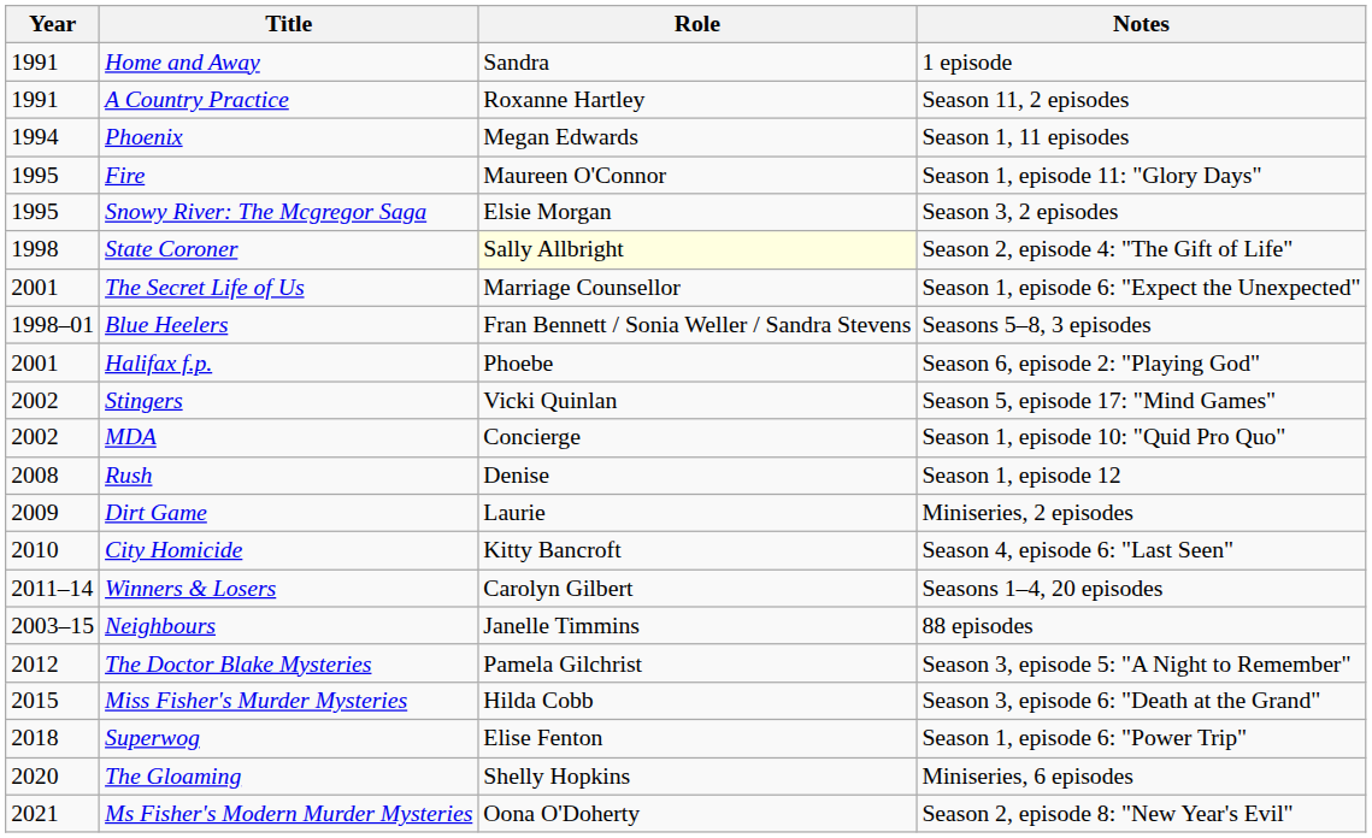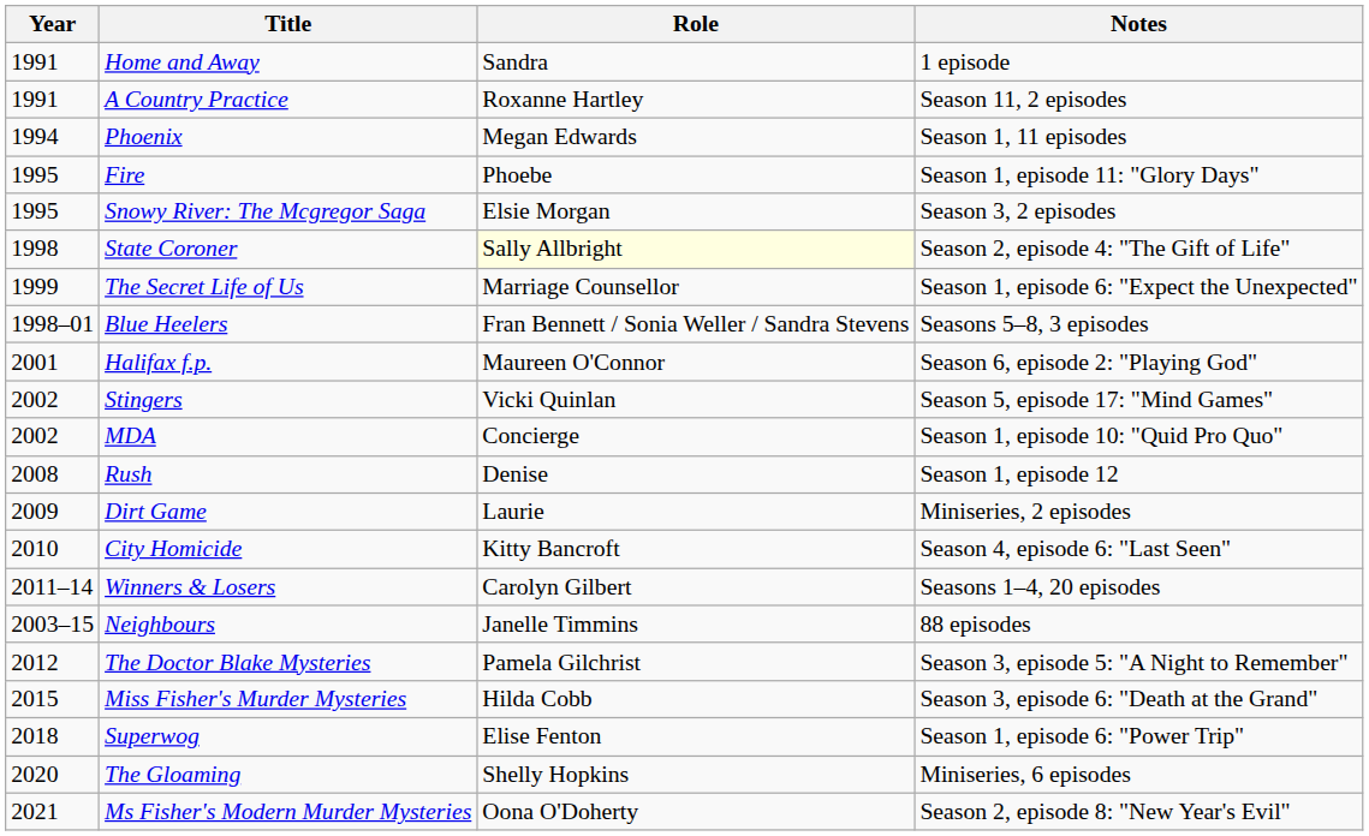Fire | Role: Maureen O'Connor -> Phoebe
The Secret Life of Us | Year: 2001 -> 1999
Halifax f.p. | Role: Phoebe -> Maureen O'Connor
